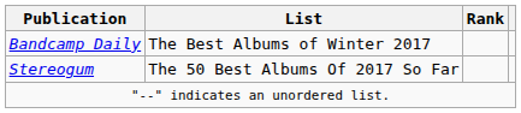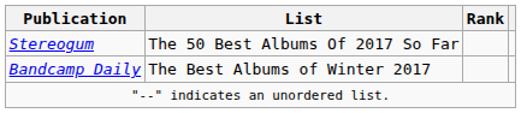rows swapped: Bandcamp Daily <-> Stereogum
